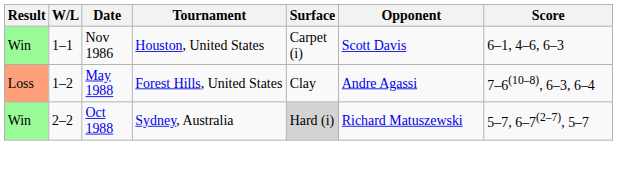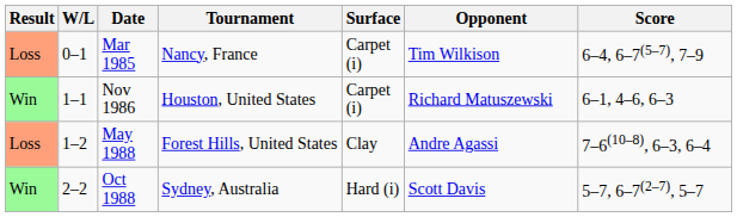+ row: Loss | 0–1 | Mar 1985 | Nancy, France | Carpet (i) | Tim Wilkison | 6–4, 6–7(5–7), 7–9
Nov 1986 | Opponent: Scott Davis -> Richard Matuszewski
Oct 1988 | Surface: lightgrey background -> no background
Oct 1988 | Opponent: Richard Matuszewski -> Scott Davis
